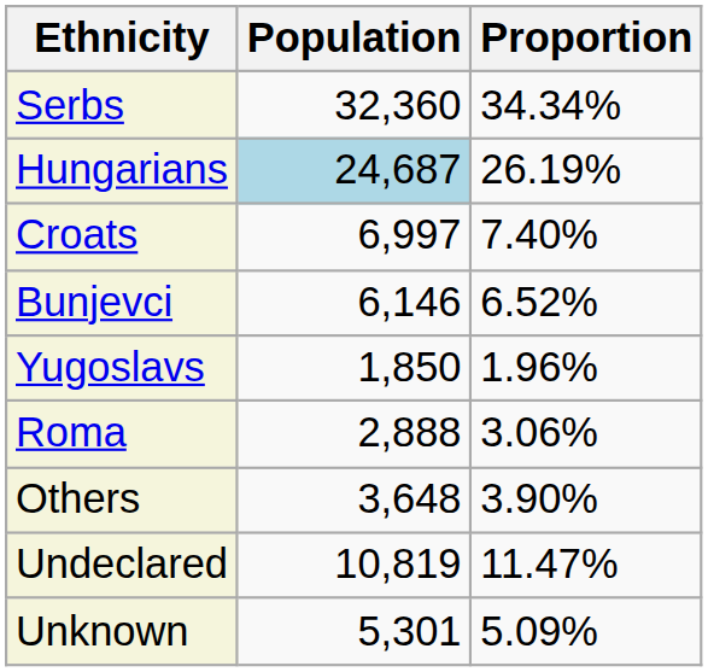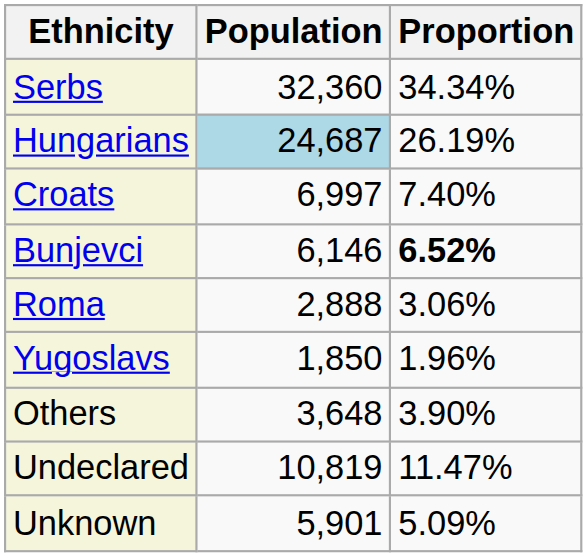Bunjevci | Proportion: normal -> bold
rows swapped: Roma <-> Yugoslavs
Unknown | Population: 5,301 -> 5,901
